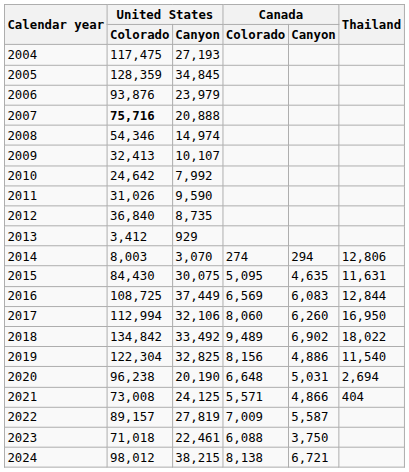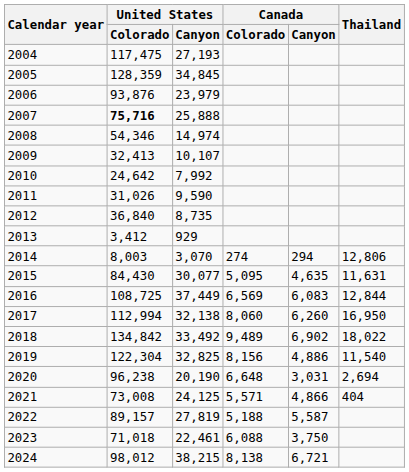2007 | United States / Canyon: 20,888 -> 25,888
2015 | United States / Canyon: 30,075 -> 30,077
2017 | United States / Canyon: 32,106 -> 32,138
2020 | Canada / Canyon: 5,031 -> 3,031
2022 | Canada / Colorado: 7,009 -> 5,188
